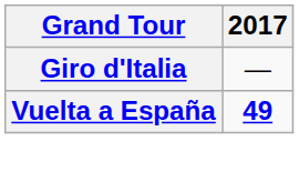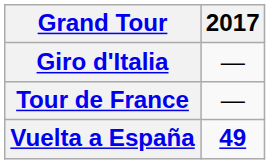+ row: Tour de France | —
